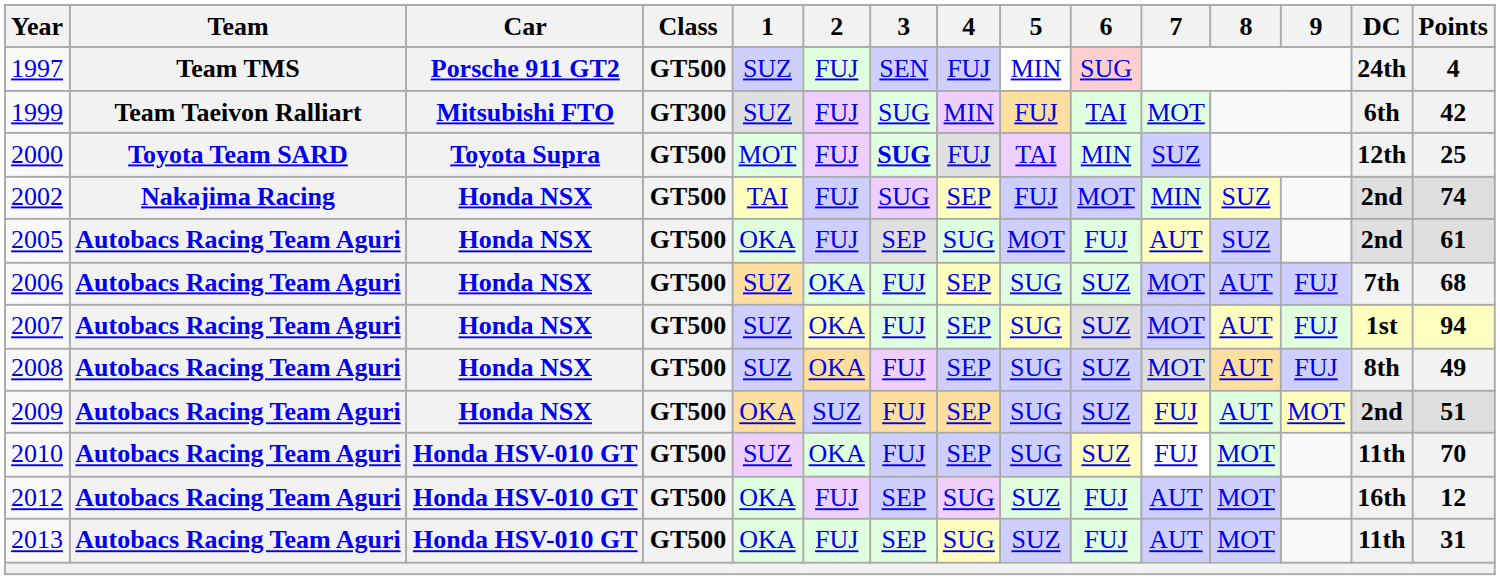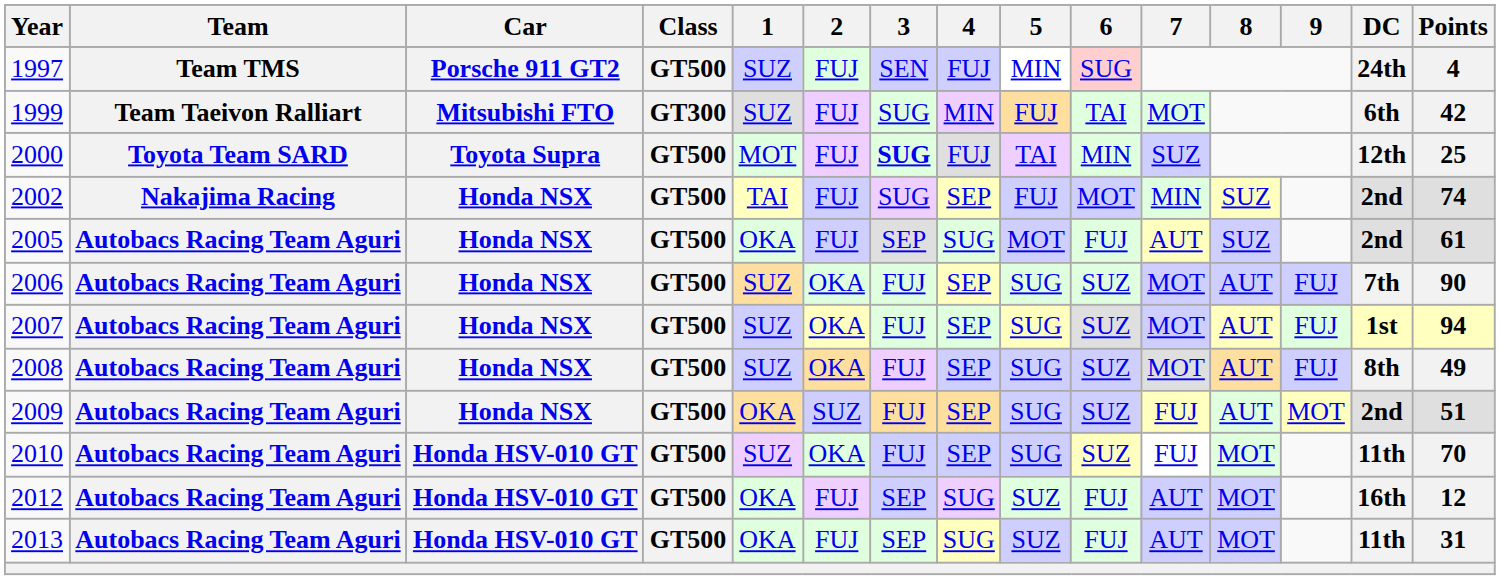2006 | Points: 68 -> 90
